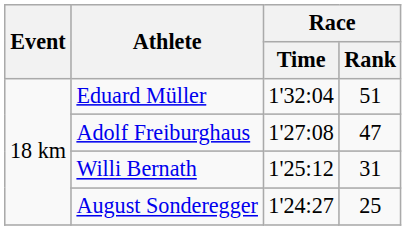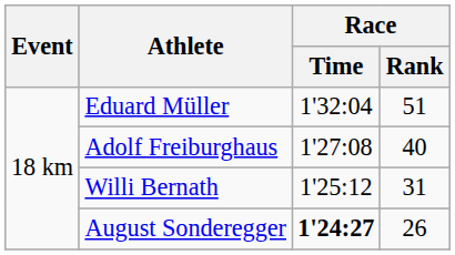Adolf Freiburghaus | Race / Rank: 47 -> 40
August Sonderegger | Race / Time: normal -> bold
August Sonderegger | Race / Rank: 25 -> 26
